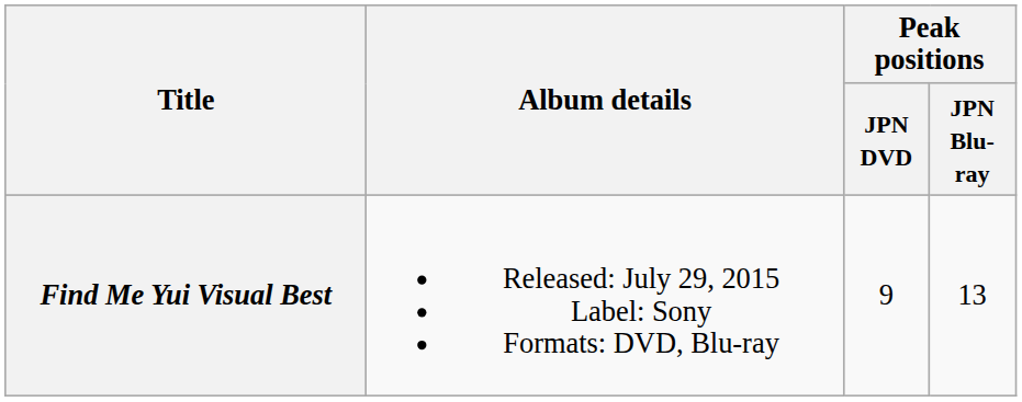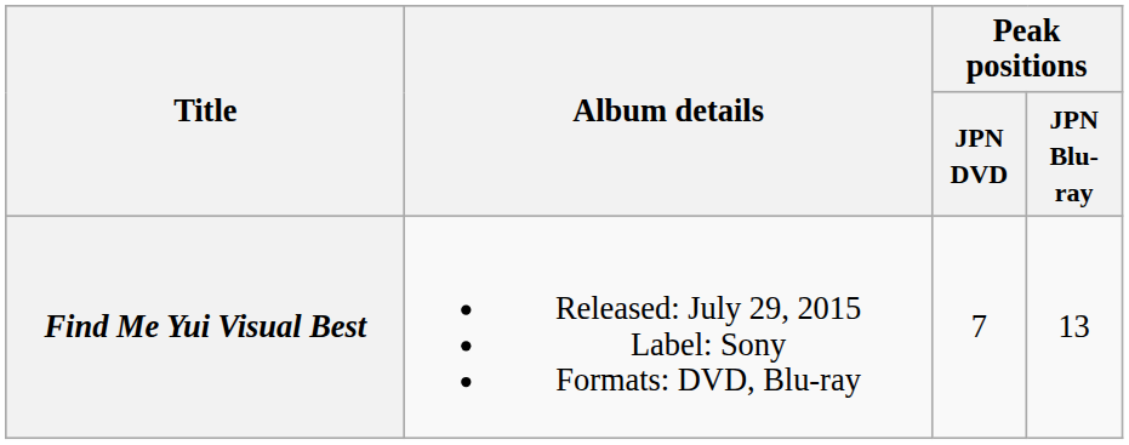Find Me Yui Visual Best | Peak positions / JPN DVD: 9 -> 7
